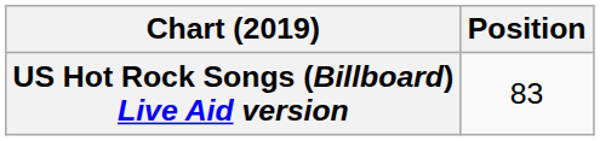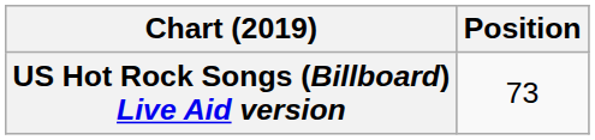US Hot Rock Songs (Billboard) Live Aid version | Position: 83 -> 73
